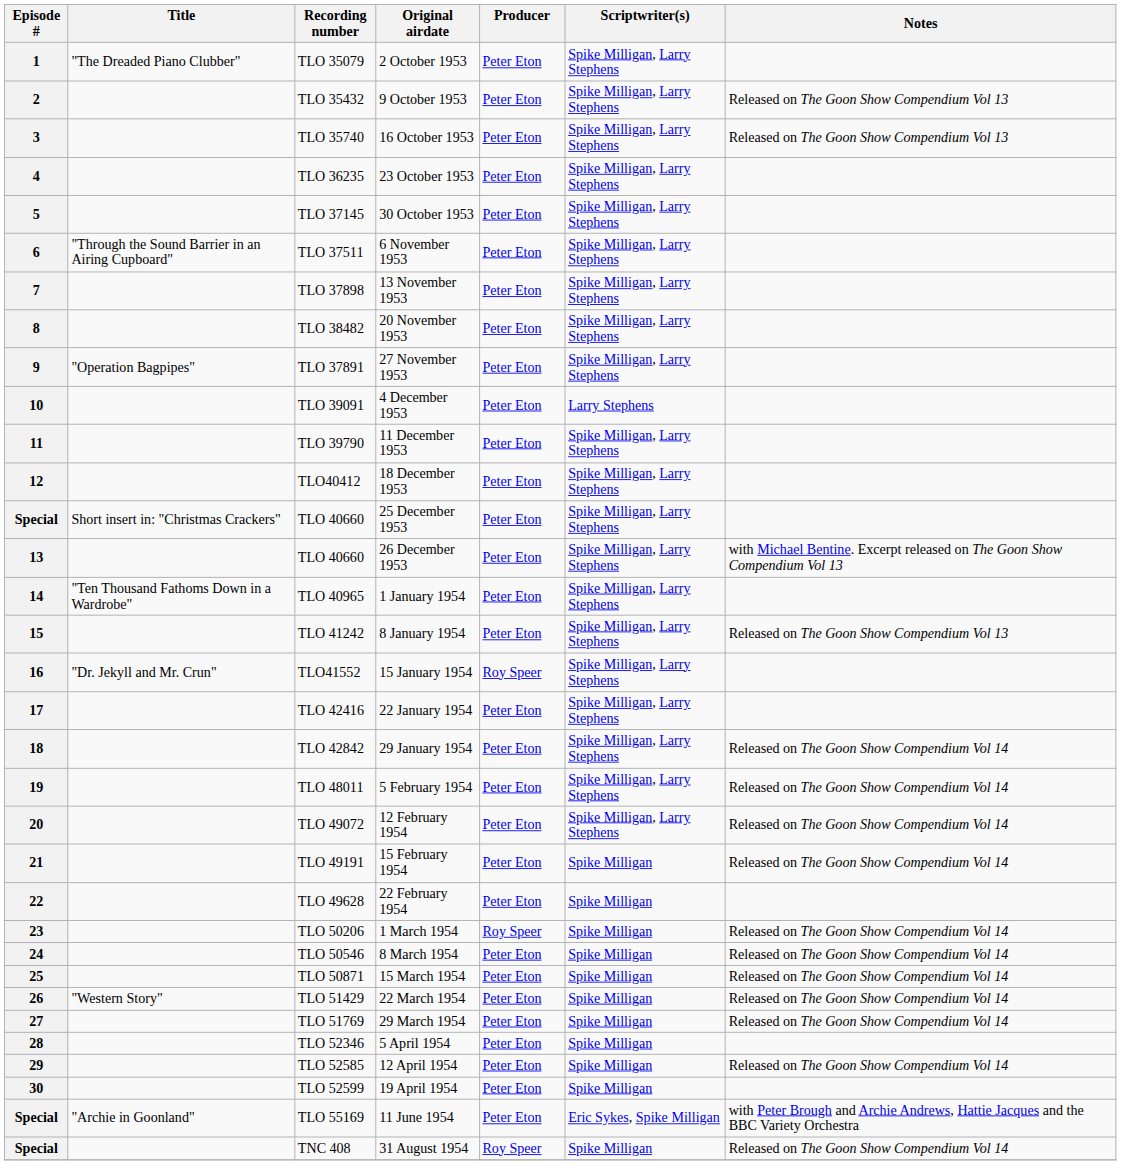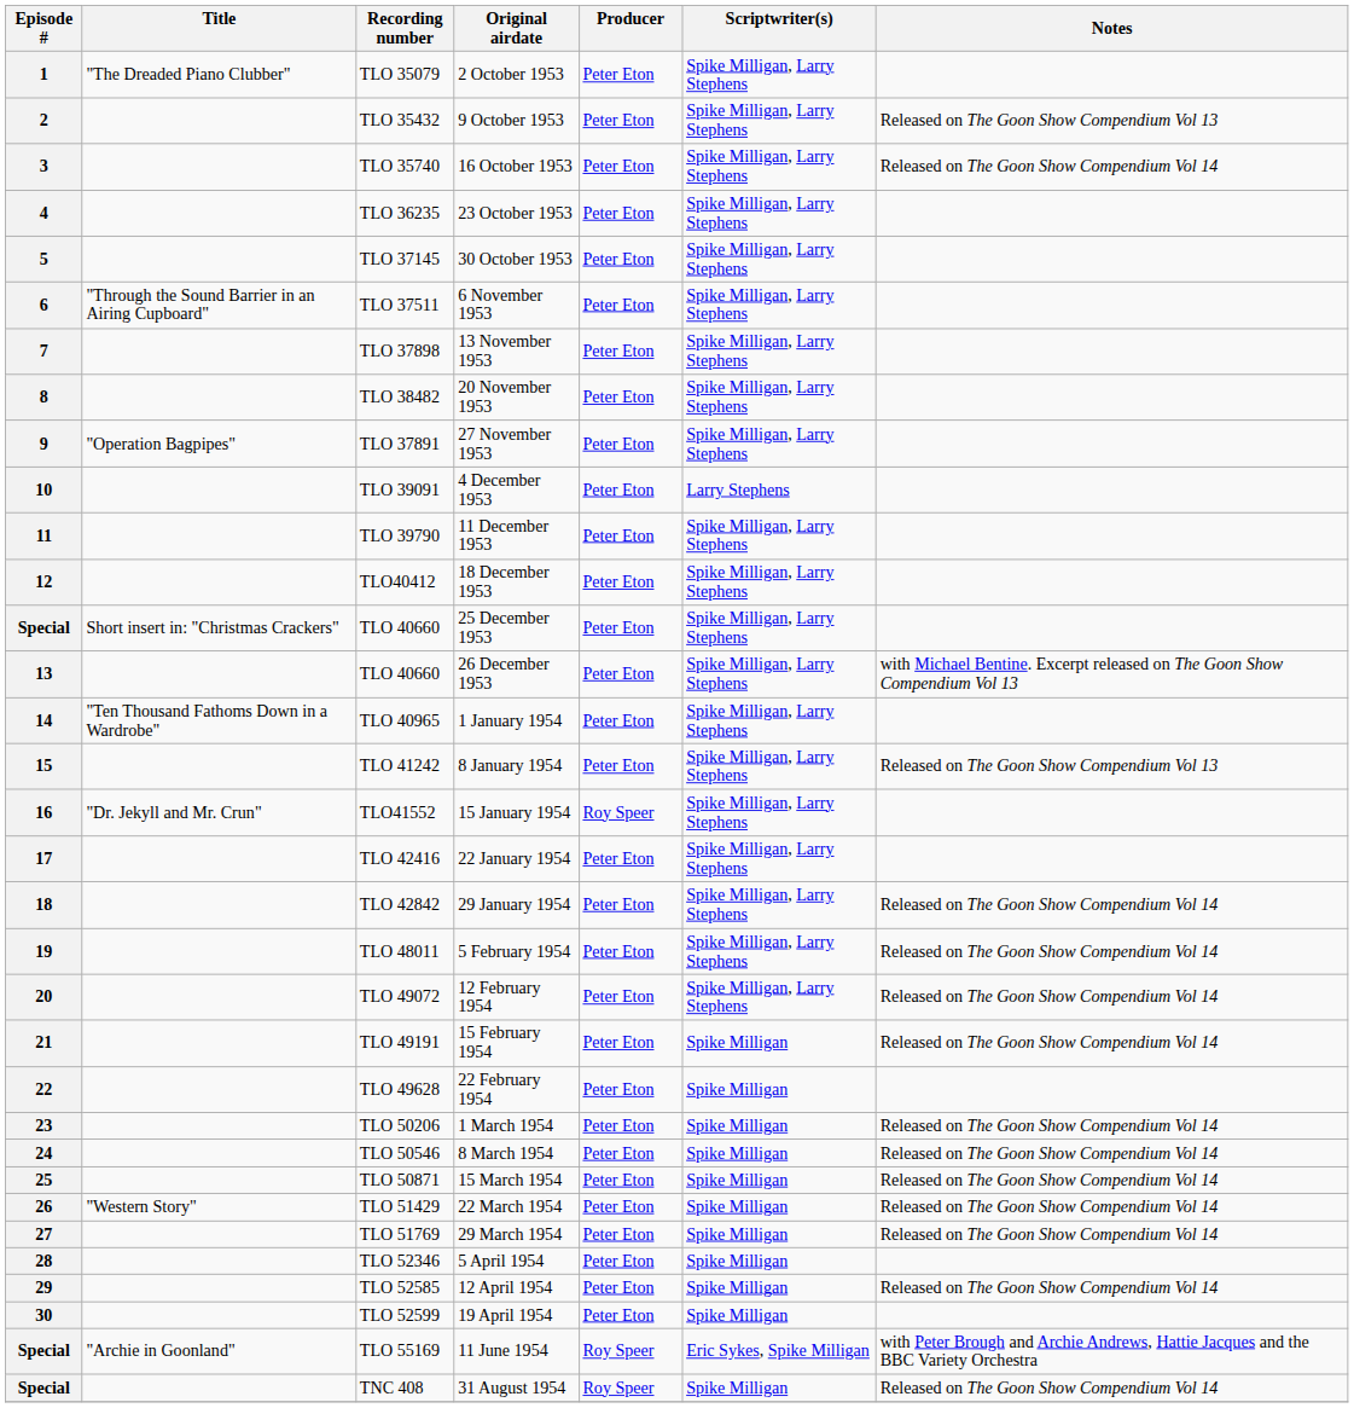3 | Notes: Released on The Goon Show Compendium Vol 13 -> Released on The Goon Show Compendium Vol 14
23 | Producer: Roy Speer -> Peter Eton
Special / 11 June 1954 | Producer: Peter Eton -> Roy Speer
